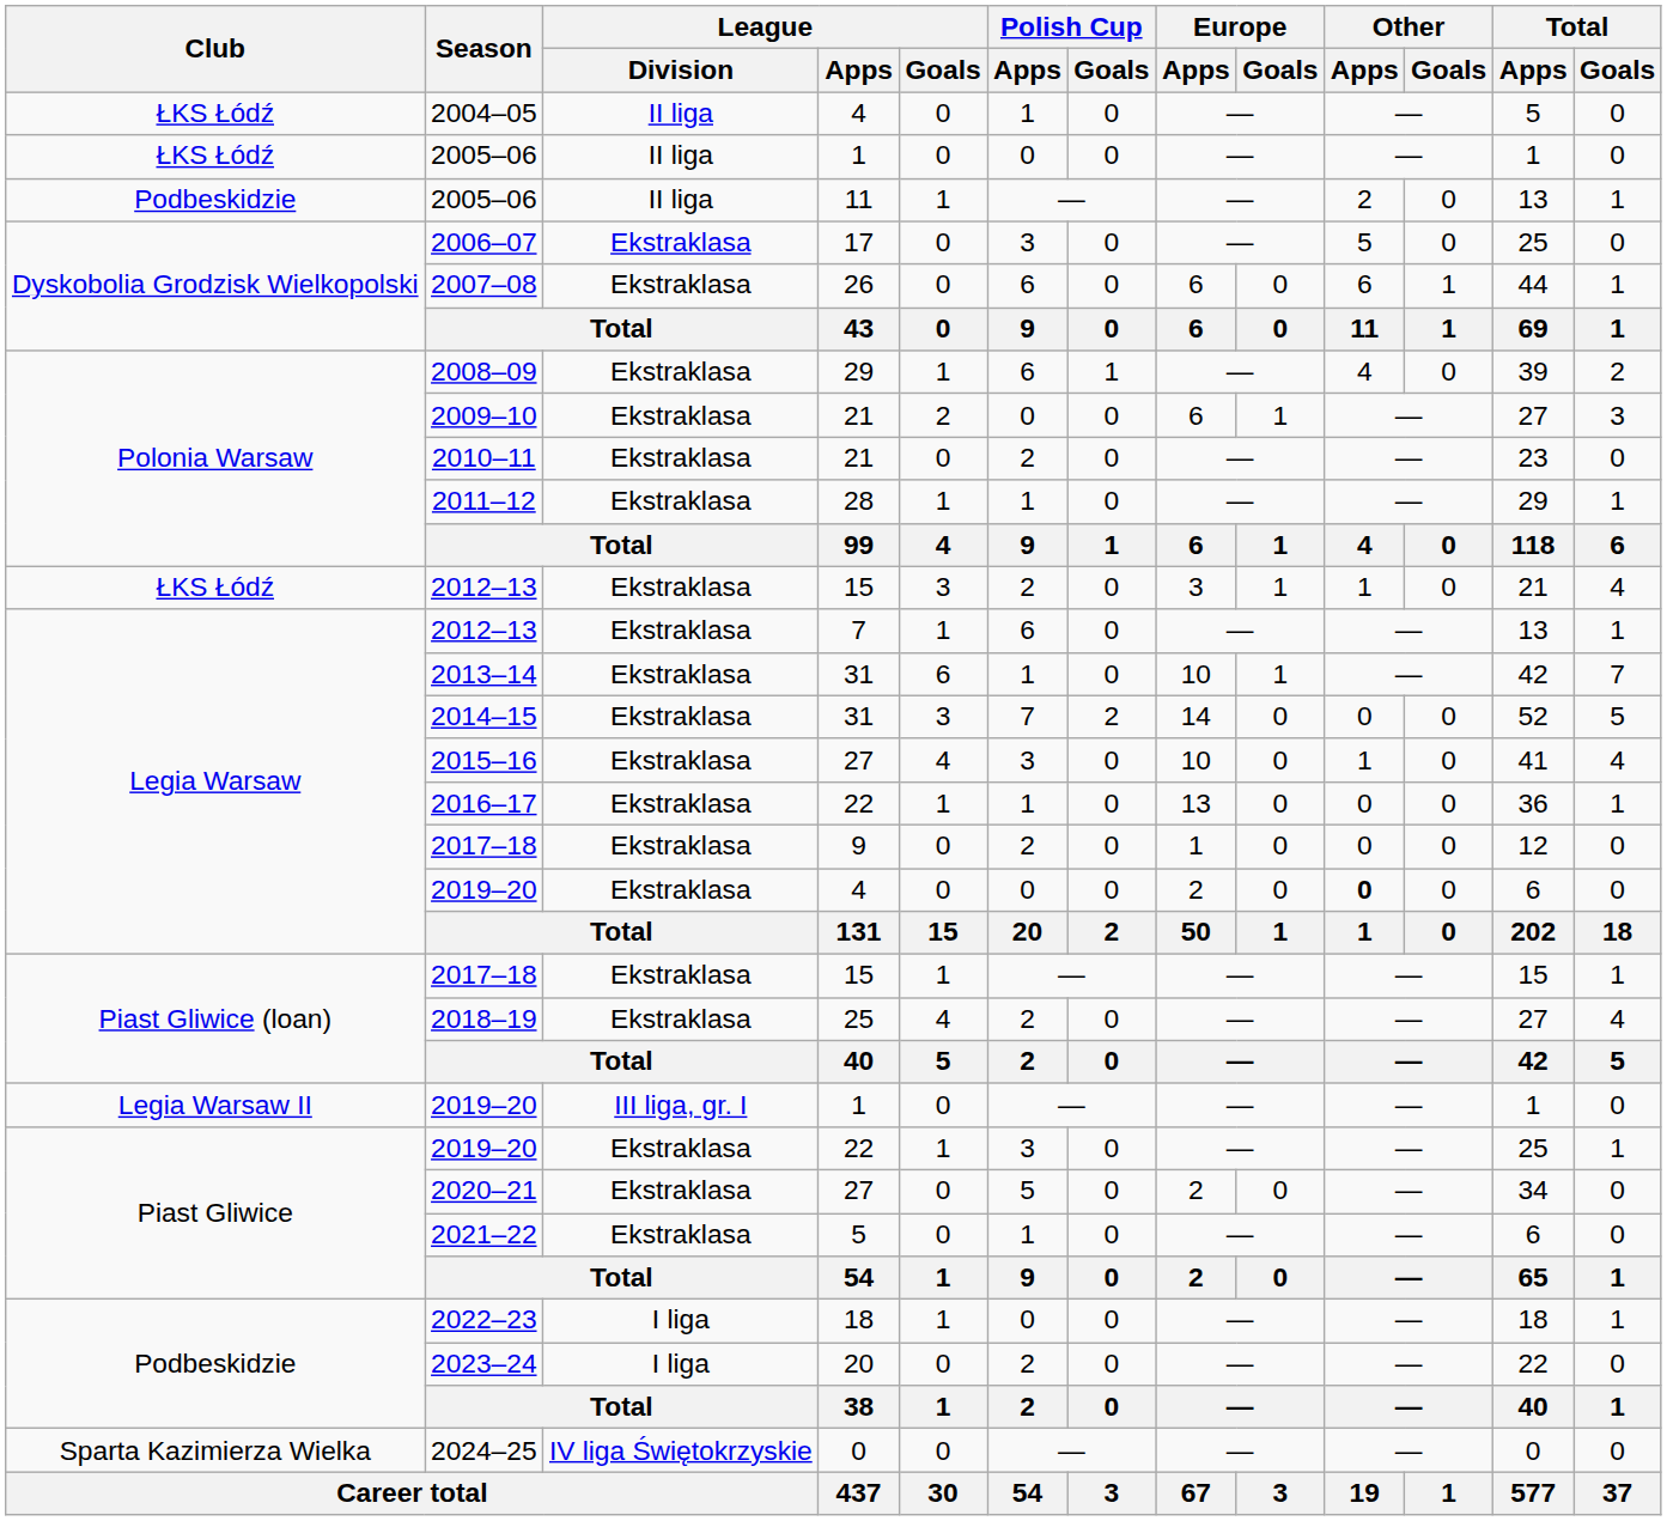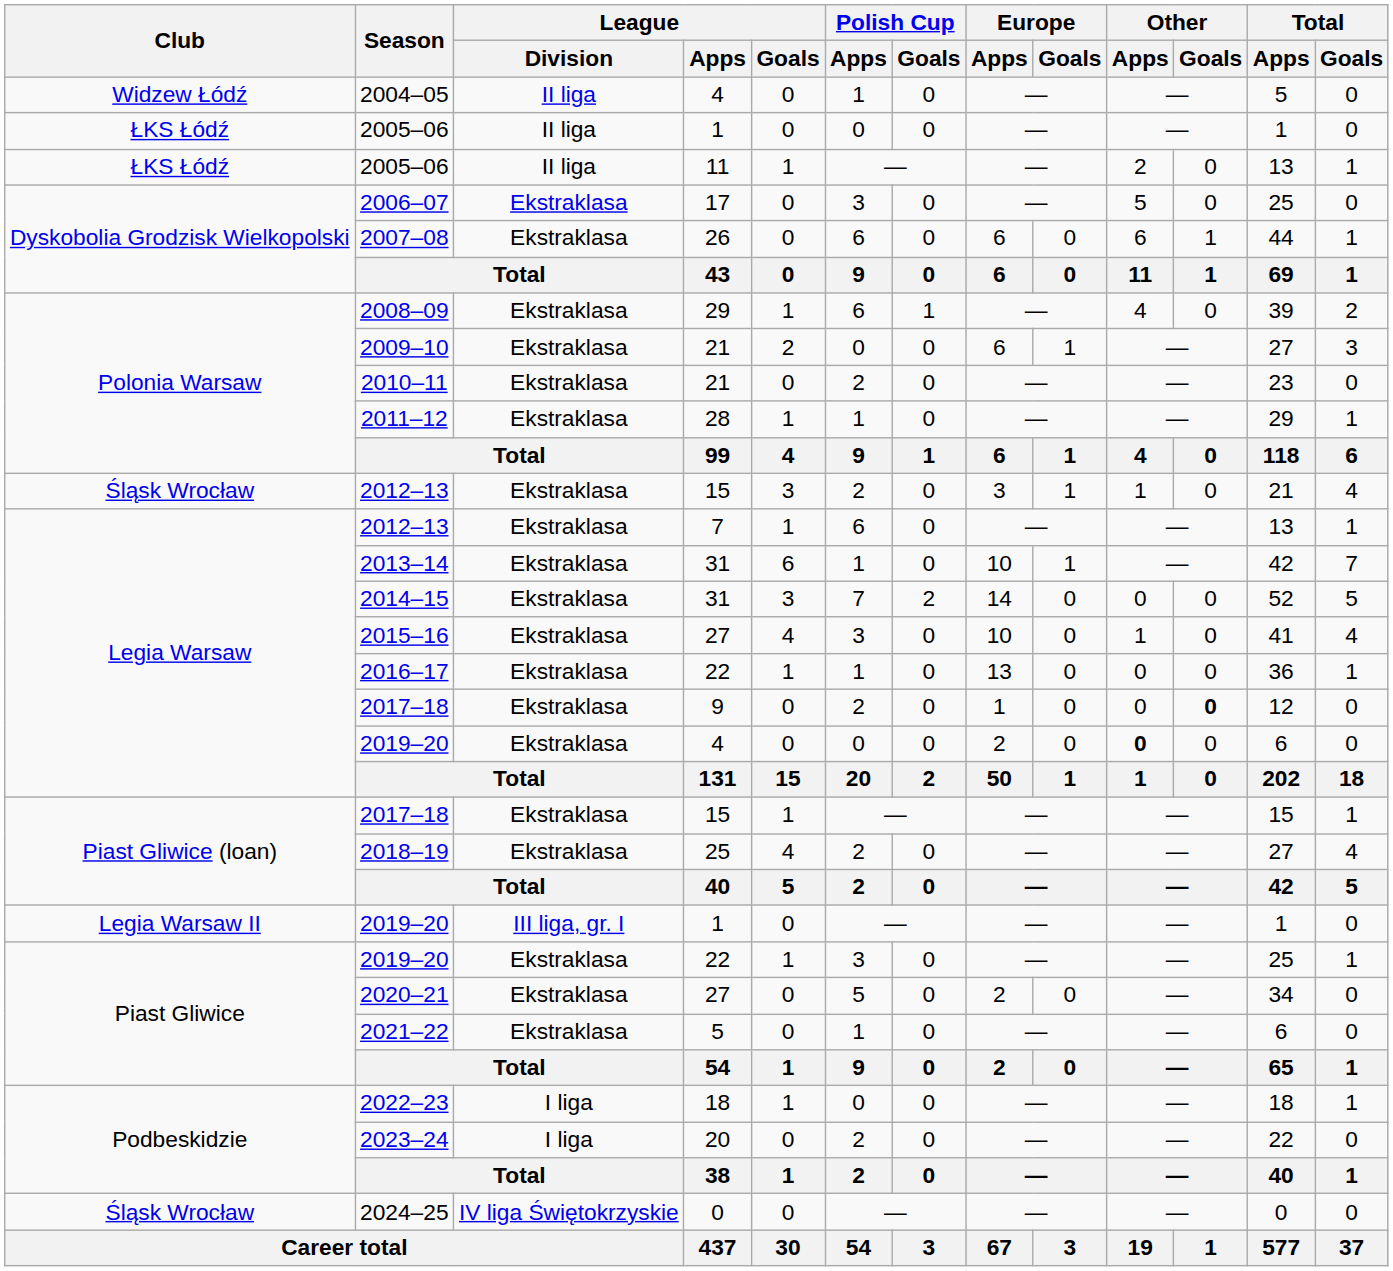2004–05 | Club: ŁKS Łódź -> Widzew Łódź
2005–06 / 11 | Club: Podbeskidzie -> ŁKS Łódź
2012–13 / 15 | Club: ŁKS Łódź -> Śląsk Wrocław
2017–18 / 9 | Other / Goals: normal -> bold
2024–25 | Club: Sparta Kazimierza Wielka -> Śląsk Wrocław
